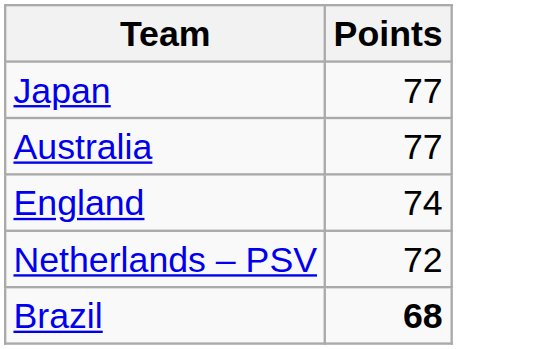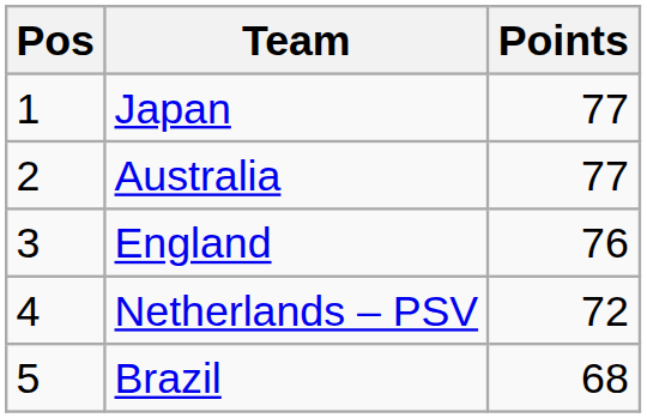+ column: Pos | 1 | 2 | 3 | 4 | 5
England | Points: 74 -> 76
Brazil | Points: bold -> normal
